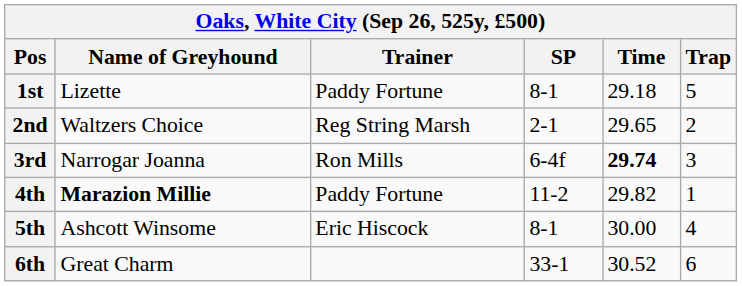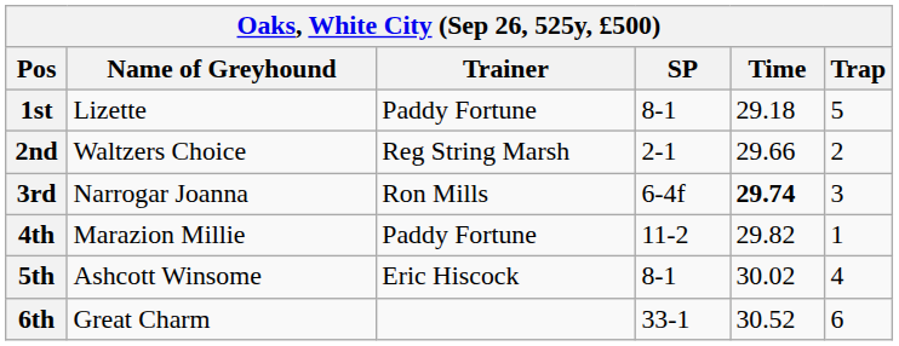2nd | Time: 29.65 -> 29.66
4th | Name of Greyhound: bold -> normal
5th | Time: 30.00 -> 30.02
